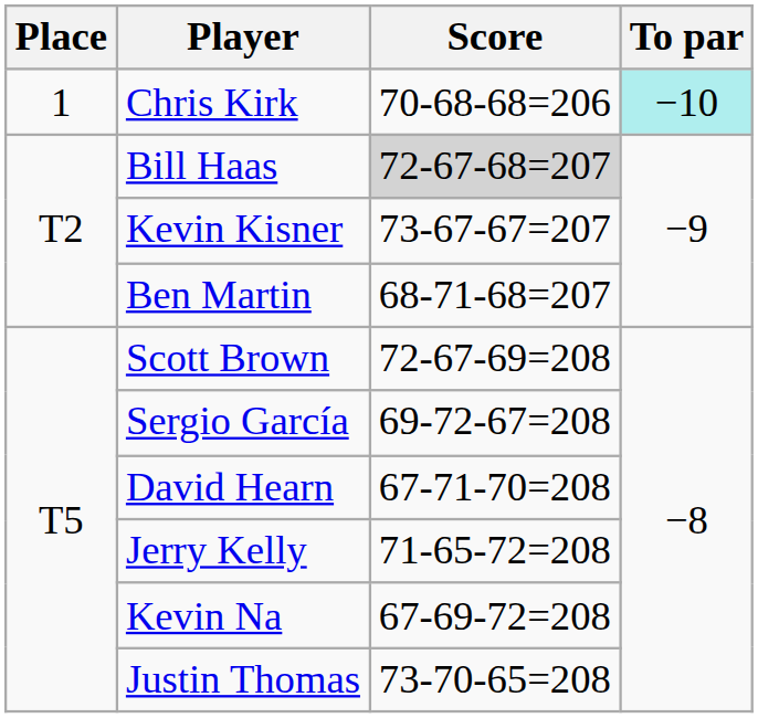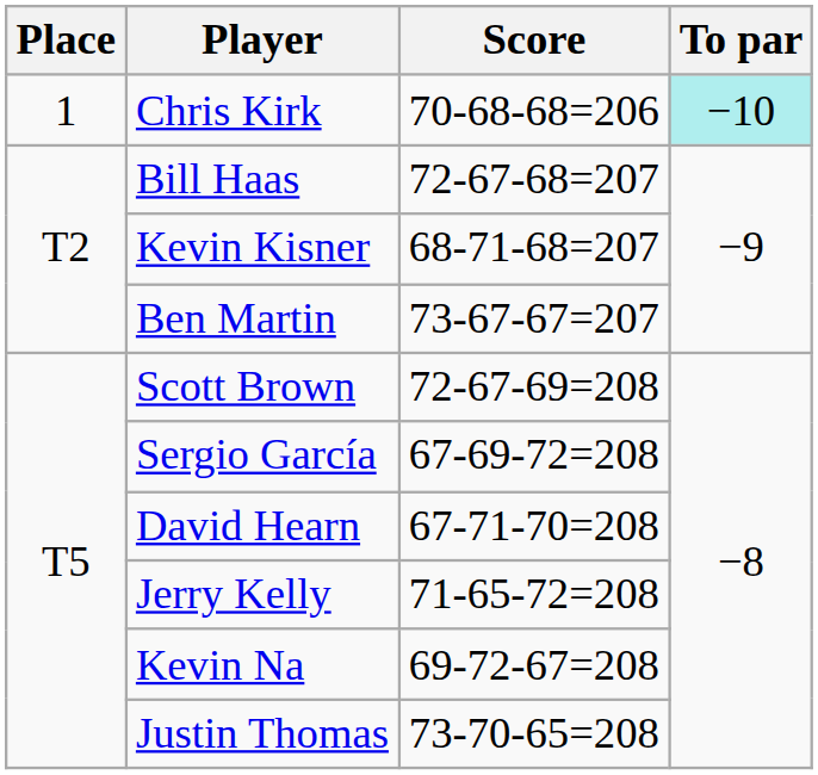Bill Haas | Score: lightgrey background -> no background
Kevin Kisner | Score: 73-67-67=207 -> 68-71-68=207
Ben Martin | Score: 68-71-68=207 -> 73-67-67=207
Sergio García | Score: 69-72-67=208 -> 67-69-72=208
Kevin Na | Score: 67-69-72=208 -> 69-72-67=208
